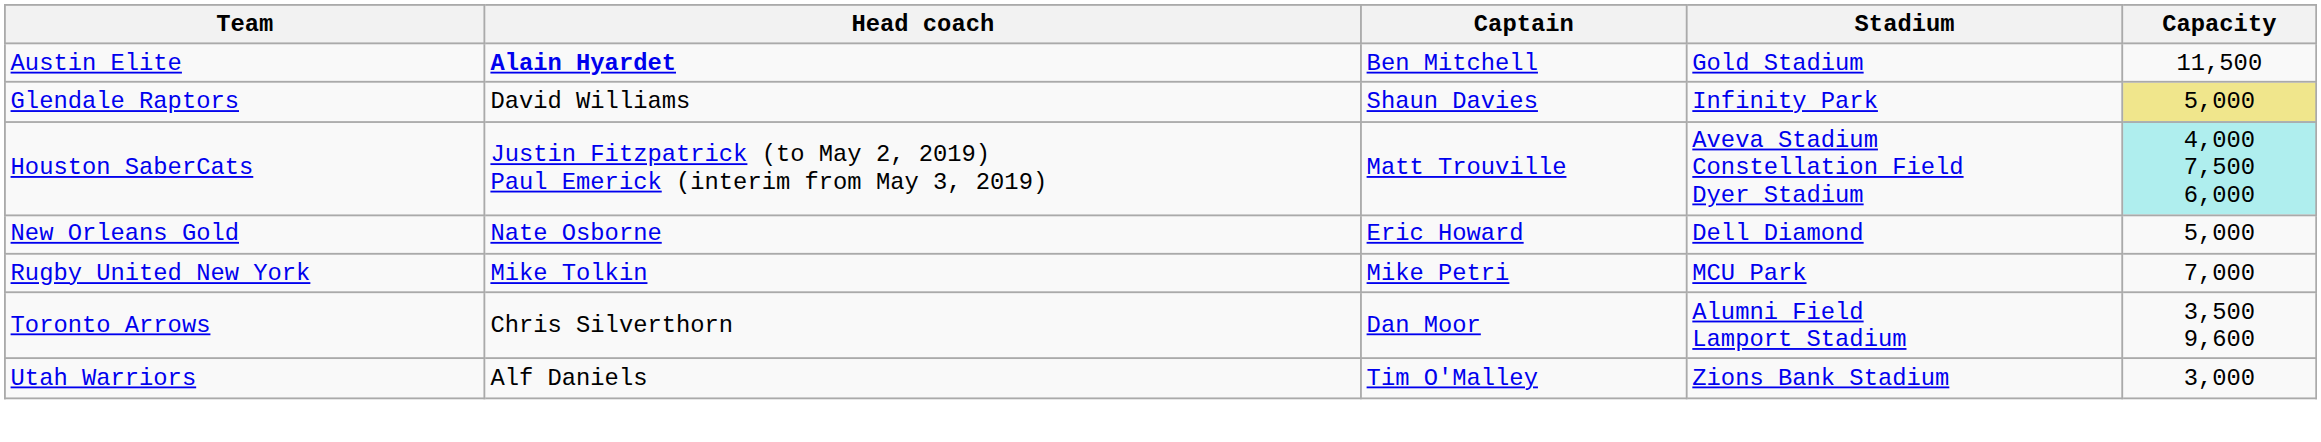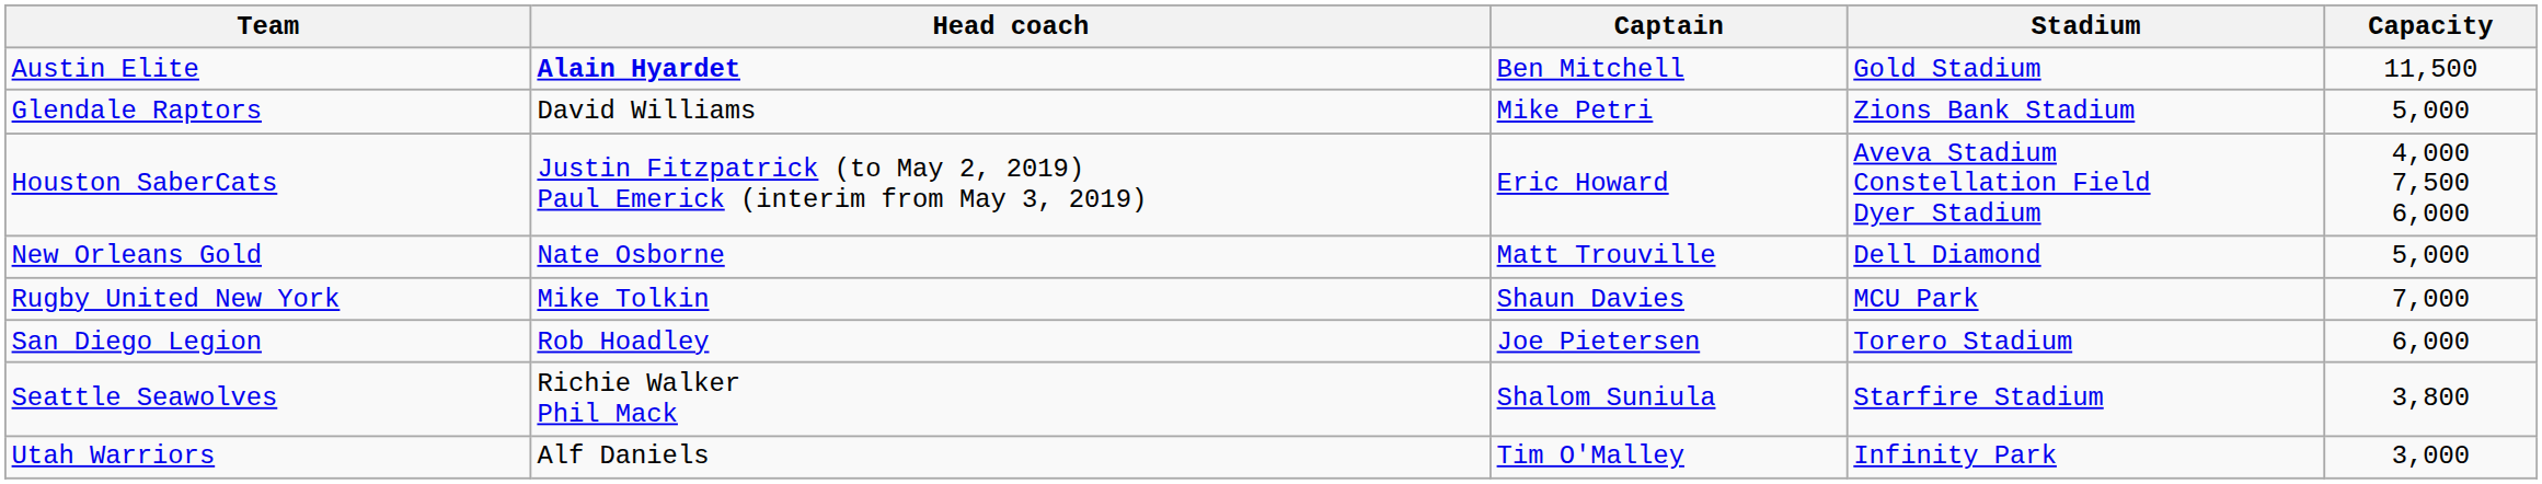Glendale Raptors | Captain: Shaun Davies -> Mike Petri
Glendale Raptors | Stadium: Infinity Park -> Zions Bank Stadium
Glendale Raptors | Capacity: khaki background -> no background
Houston SaberCats | Captain: Matt Trouville -> Eric Howard
Houston SaberCats | Capacity: paleturquoise background -> no background
New Orleans Gold | Captain: Eric Howard -> Matt Trouville
Rugby United New York | Captain: Mike Petri -> Shaun Davies
+ row: San Diego Legion | Rob Hoadley | Joe Pietersen | Torero Stadium | 6,000
+ row: Seattle Seawolves | Richie Walker Phil Mack | Shalom Suniula | Starfire Stadium | 3,800
- row: Toronto Arrows | Chris Silverthorn | Dan Moor | Alumni Field Lamport Stadium | 3,500 9,600
Utah Warriors | Stadium: Zions Bank Stadium -> Infinity Park
